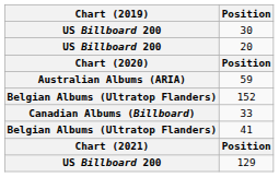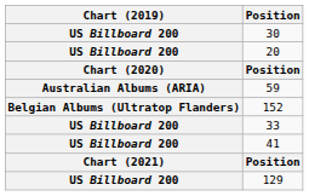33 | Chart (2019): Canadian Albums (Billboard) -> US Billboard 200
41 | Chart (2019): Belgian Albums (Ultratop Flanders) -> US Billboard 200
